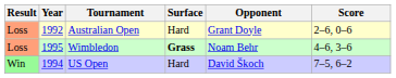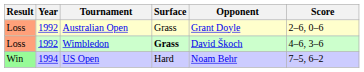Australian Open | Surface: Hard -> Grass
Wimbledon | Year: 1995 -> 1992
Wimbledon | Opponent: Noam Behr -> David Škoch
US Open | Opponent: David Škoch -> Noam Behr
